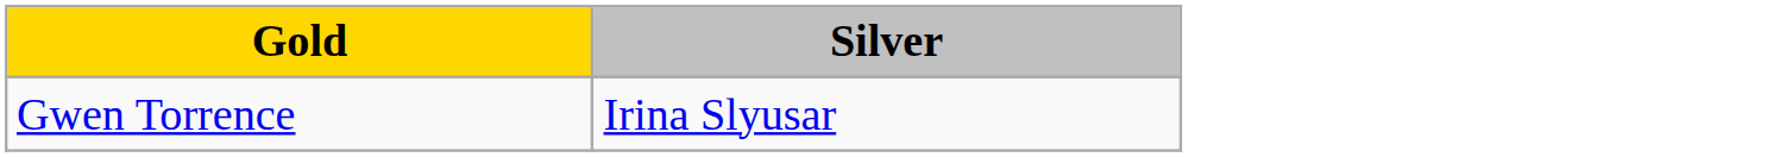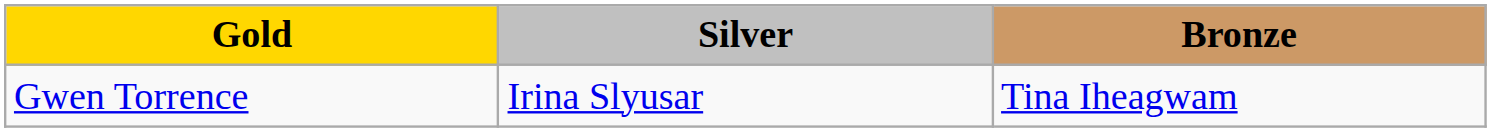+ column: Bronze | Tina Iheagwam
